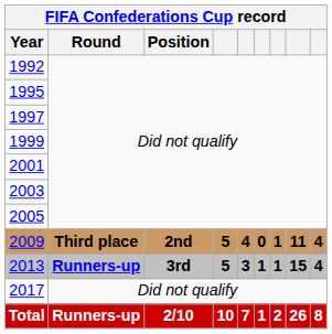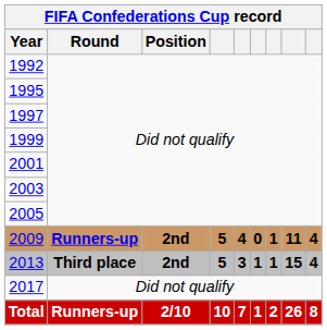2009 | Round: Third place -> Runners-up
2013 | Round: Runners-up -> Third place
2013 | Position: 3rd -> 2nd
